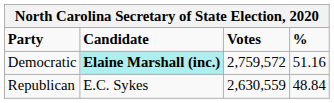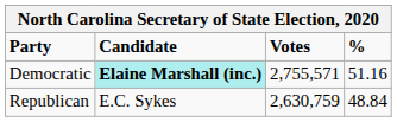Democratic | Votes: 2,759,572 -> 2,755,571
Republican | Votes: 2,630,559 -> 2,630,759
